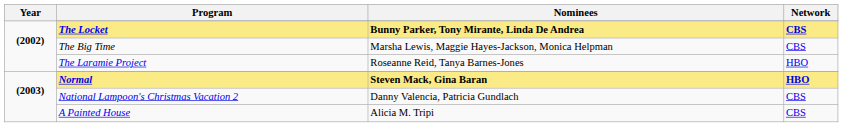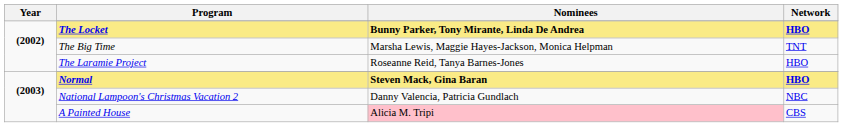The Locket | Network: CBS -> HBO
The Big Time | Network: CBS -> TNT
National Lampoon's Christmas Vacation 2 | Network: CBS -> NBC
A Painted House | Nominees: no background -> pink background
